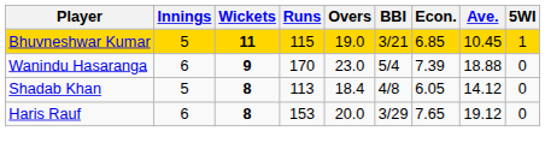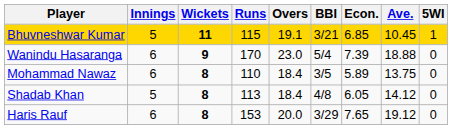Bhuvneshwar Kumar | Overs: 19.0 -> 19.1
+ row: Mohammad Nawaz | 6 | 8 | 110 | 18.4 | 3/5 | 5.89 | 13.75 | 0
